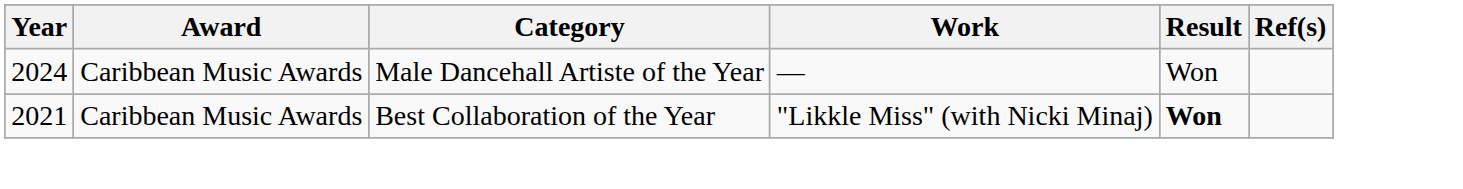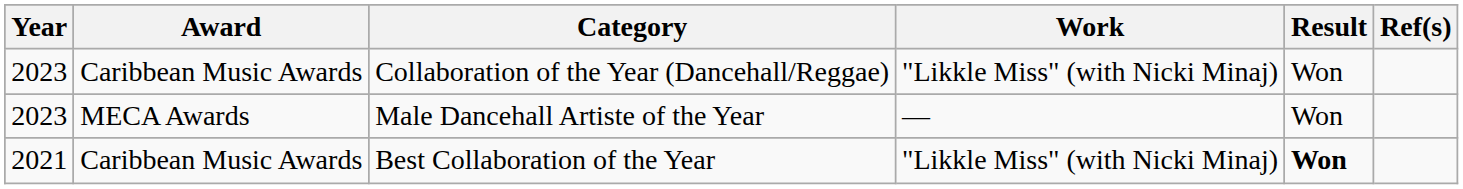+ row: 2023 | Caribbean Music Awards | Collaboration of the Year (Dancehall/Reggae) | "Likkle Miss" (with Nicki Minaj) | Won
Male Dancehall Artiste of the Year | Year: 2024 -> 2023
Male Dancehall Artiste of the Year | Award: Caribbean Music Awards -> MECA Awards
